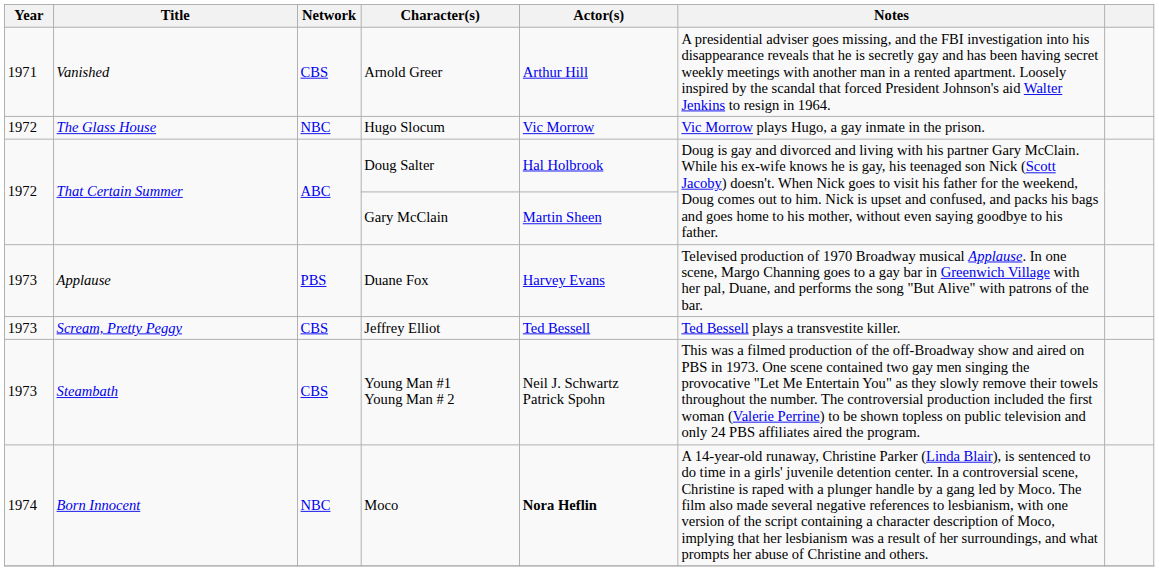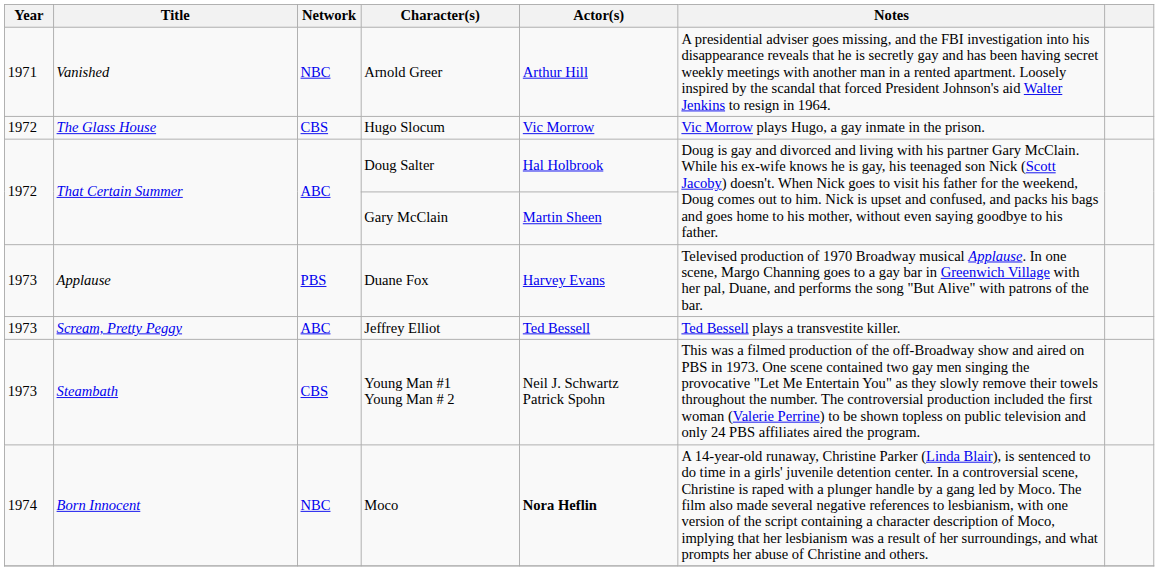Arnold Greer | Network: CBS -> NBC
Hugo Slocum | Network: NBC -> CBS
Jeffrey Elliot | Network: CBS -> ABC
